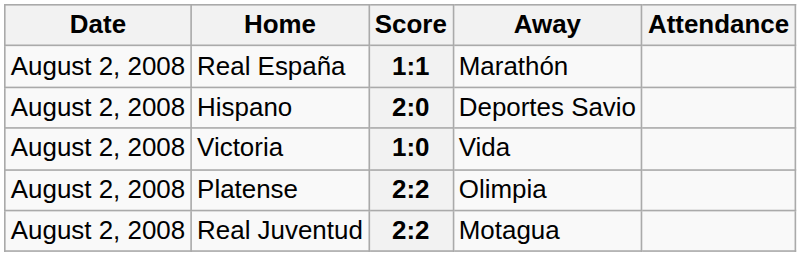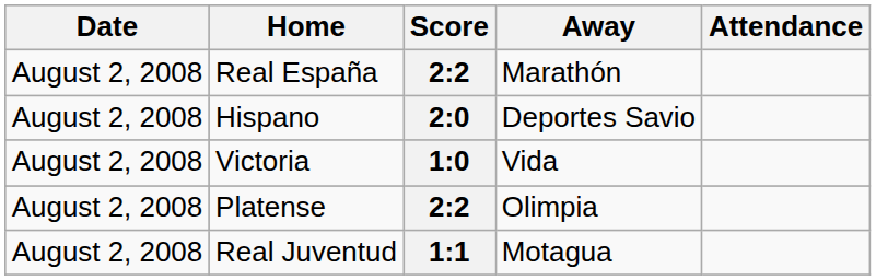Real España | Score: 1:1 -> 2:2
Real Juventud | Score: 2:2 -> 1:1
